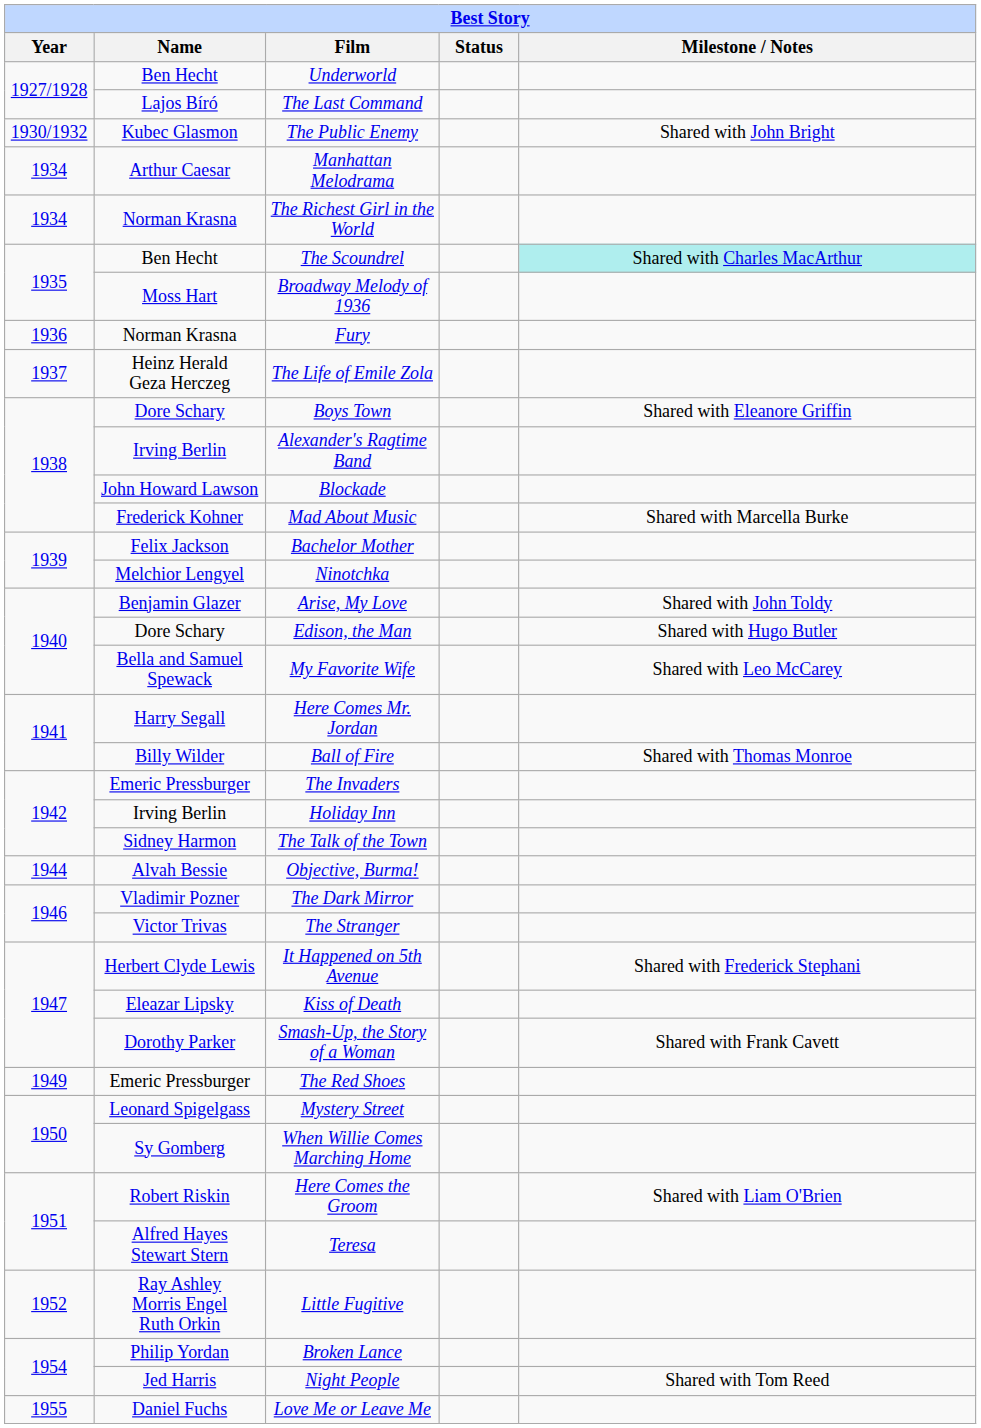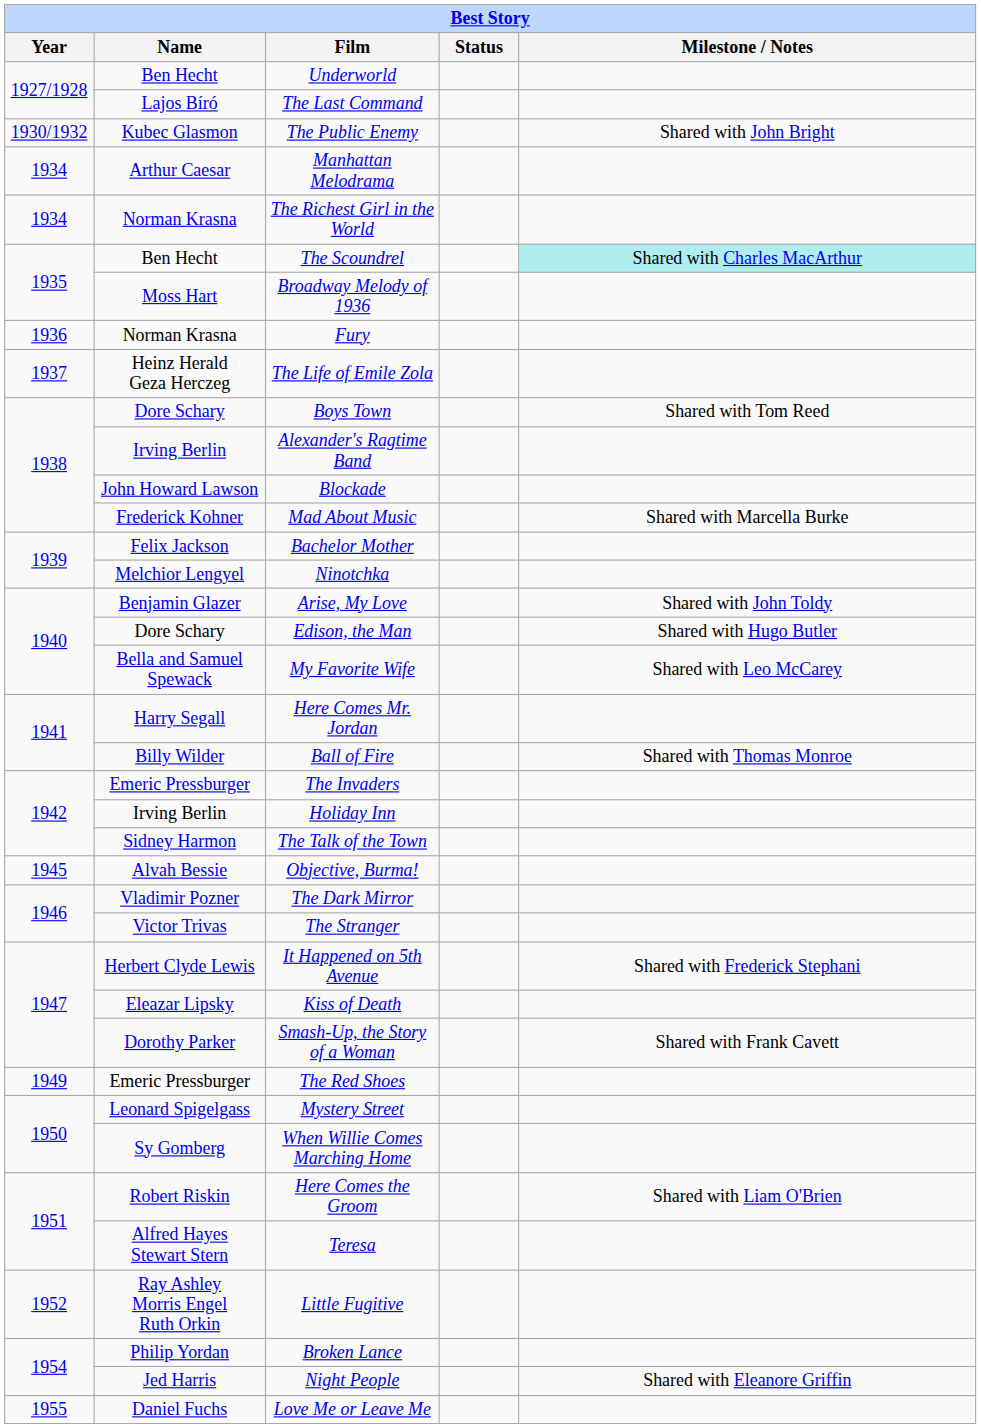Boys Town | Milestone / Notes: Shared with Eleanore Griffin -> Shared with Tom Reed
Objective, Burma! | Year: 1944 -> 1945
Night People | Milestone / Notes: Shared with Tom Reed -> Shared with Eleanore Griffin
